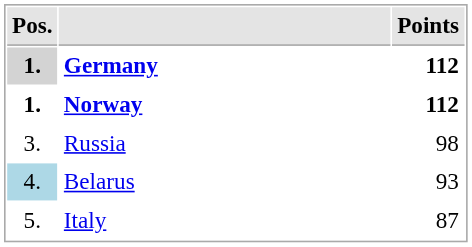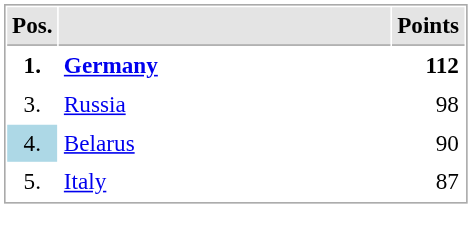Germany | Pos.: lightgrey background -> no background
- row: 1. | Norway | 112
Belarus | Points: 93 -> 90
